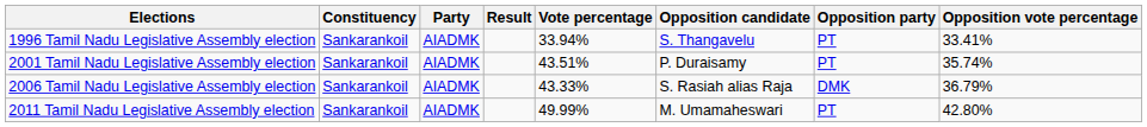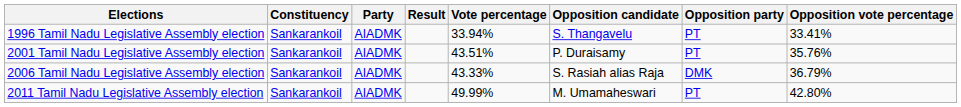2001 Tamil Nadu Legislative Assembly election | Opposition vote percentage: 35.74% -> 35.76%
